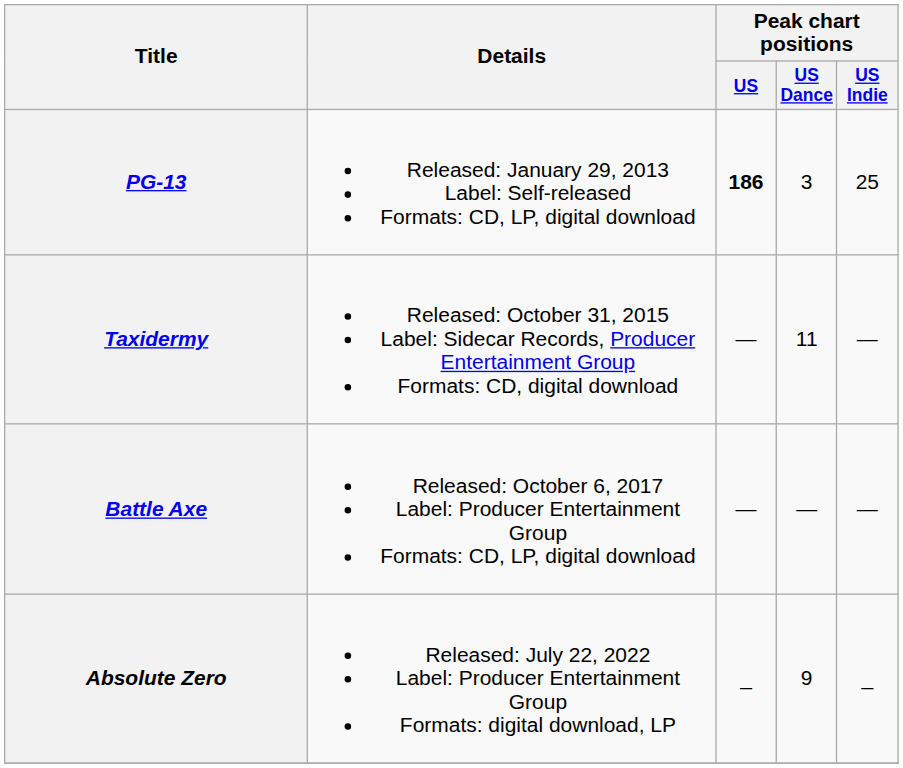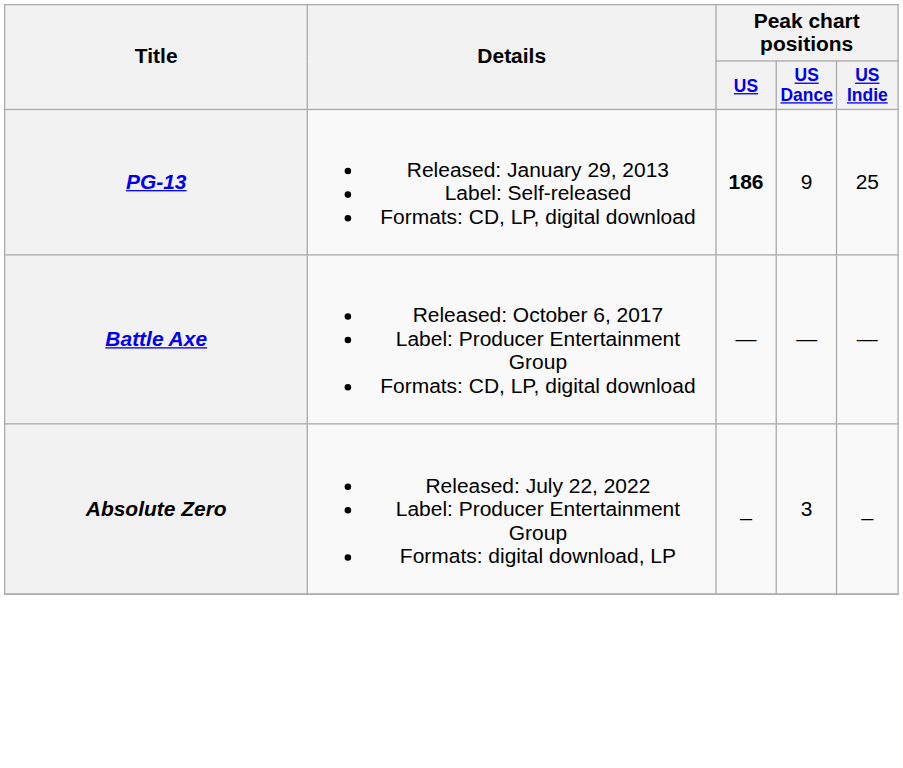PG-13 | Peak chart positions / US Dance: 3 -> 9
- row: Taxidermy | Released: October 31, 2015 Label: Sidecar Records, Producer Entertainment Group Formats: CD, digital download | — | 11 | —
Absolute Zero | Peak chart positions / US Dance: 9 -> 3
